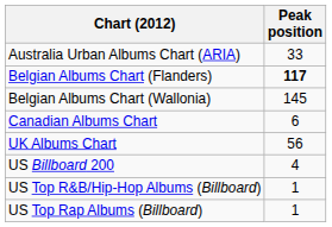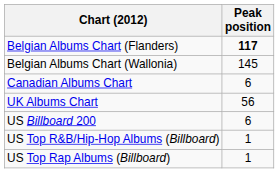- row: Australia Urban Albums Chart (ARIA) | 33
US Billboard 200 | Peak position: 4 -> 6
